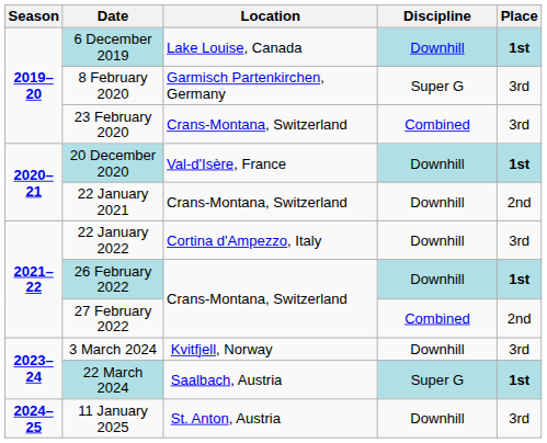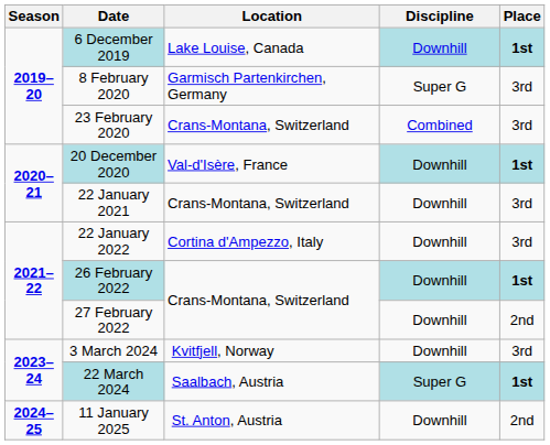22 January 2021 | Place: 2nd -> 3rd
27 February 2022 | Discipline: Combined -> Downhill
11 January 2025 | Place: 3rd -> 2nd
